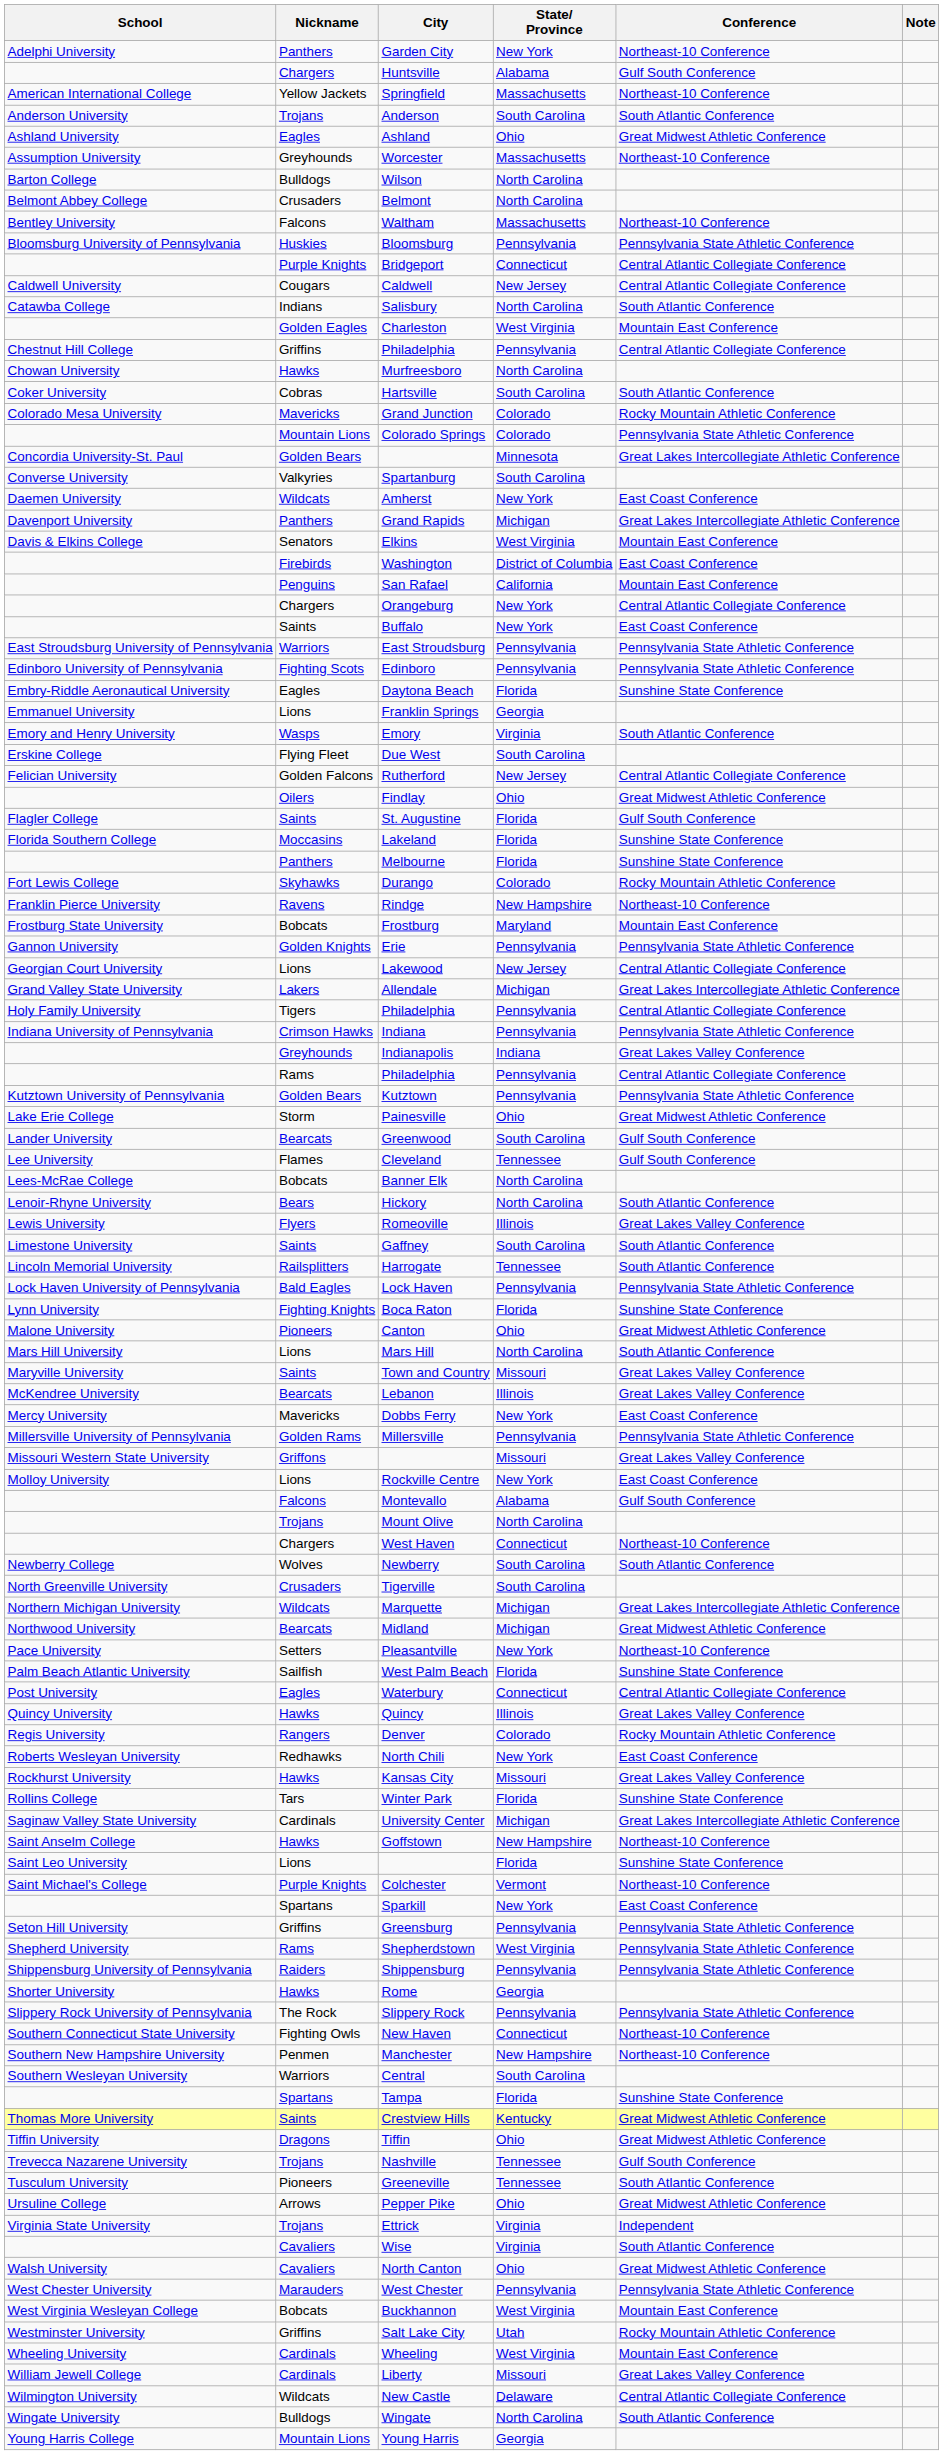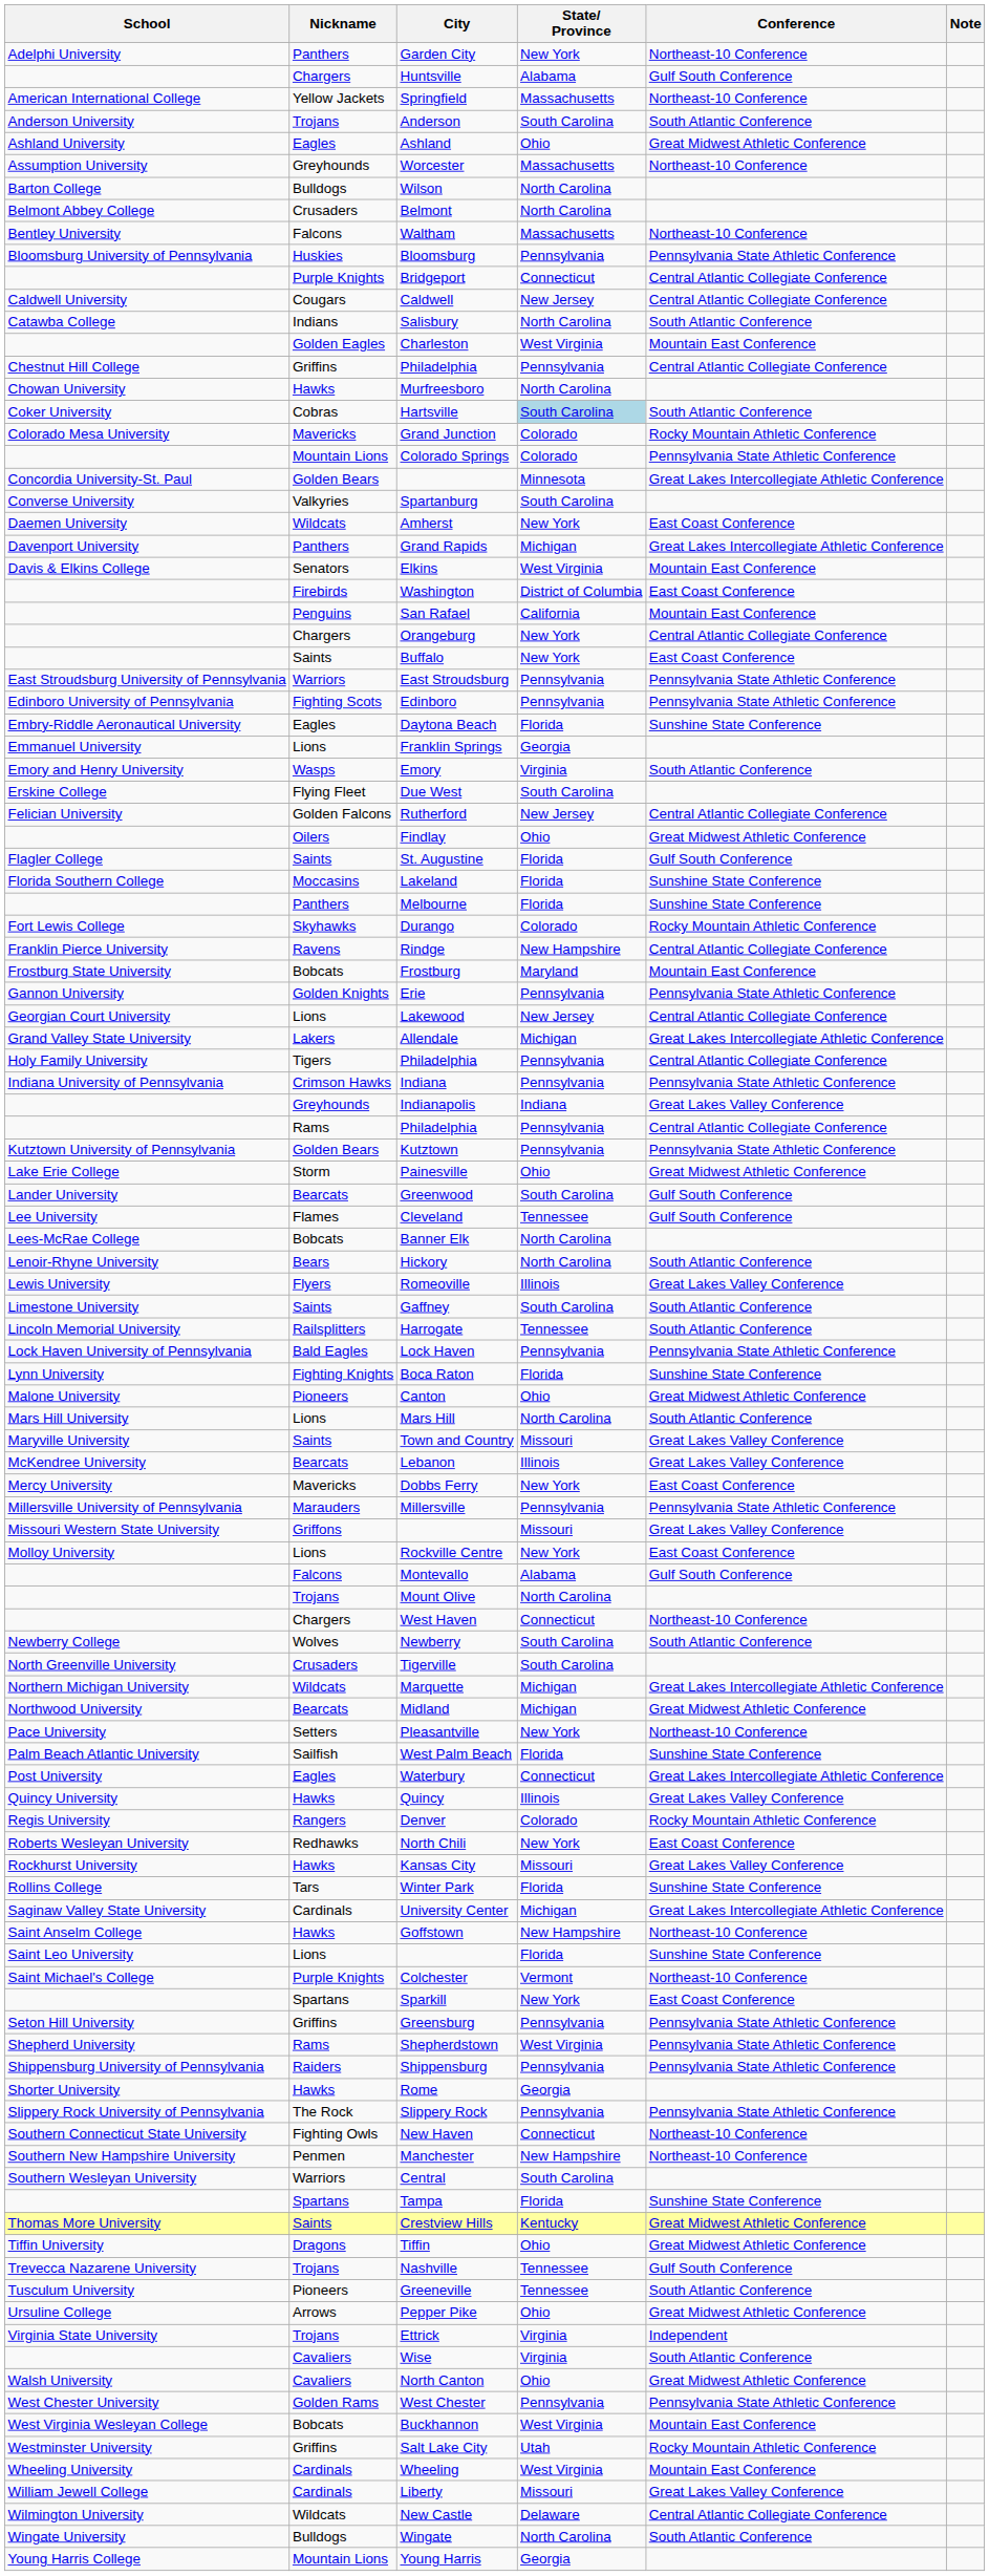Hartsville | State/ Province: no background -> lightblue background
Rindge | Conference: Northeast-10 Conference -> Central Atlantic Collegiate Conference
Millersville | Nickname: Golden Rams -> Marauders
Waterbury | Conference: Central Atlantic Collegiate Conference -> Great Lakes Intercollegiate Athletic Conference
West Chester | Nickname: Marauders -> Golden Rams
